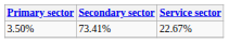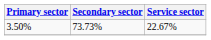3.50% | Secondary sector: 73.41% -> 73.73%
